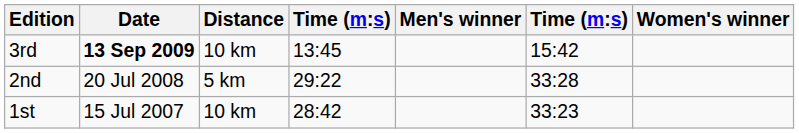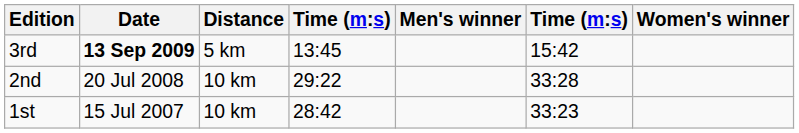3rd | Distance: 10 km -> 5 km
2nd | Distance: 5 km -> 10 km
